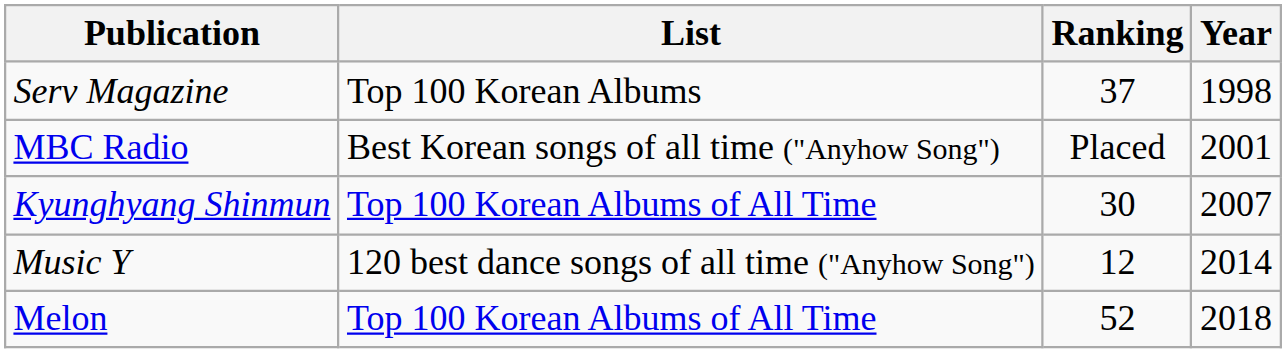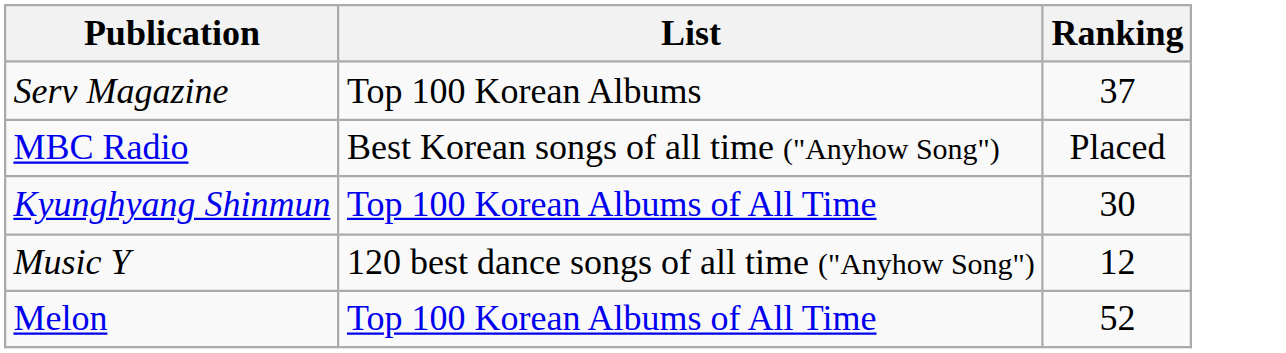- column: Year | 1998 | 2001 | 2007 | 2014 | 2018
